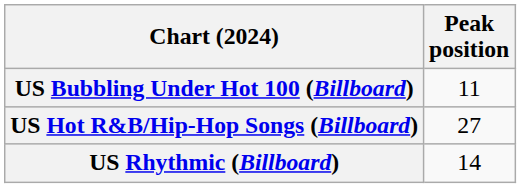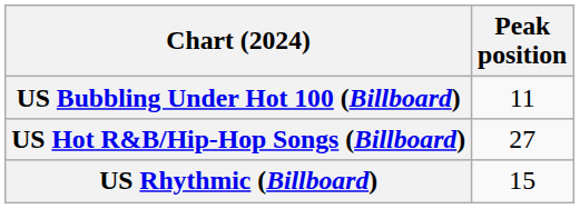US Rhythmic (Billboard) | Peak position: 14 -> 15
